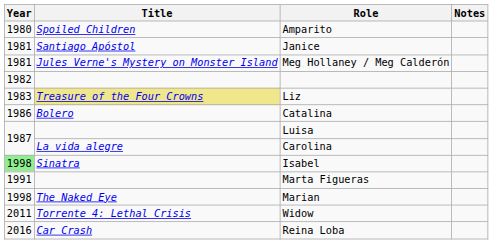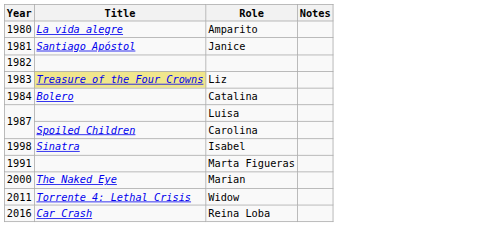Amparito | Title: Spoiled Children -> La vida alegre
- row: 1981 | Jules Verne's Mystery on Monster Island | Meg Hollaney / Meg Calderón
Catalina | Year: 1986 -> 1984
Carolina | Title: La vida alegre -> Spoiled Children
Isabel | Year: lightgreen background -> no background
Marian | Year: 1998 -> 2000
